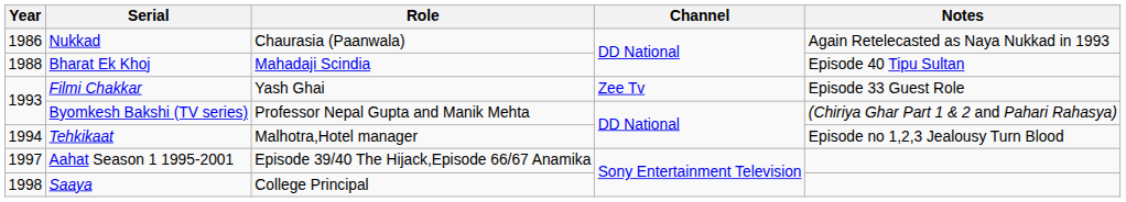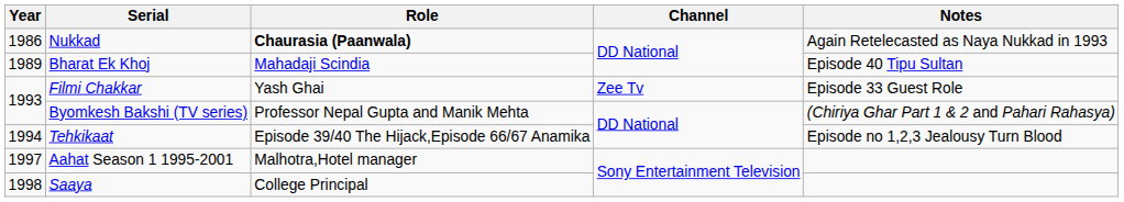Nukkad | Role: normal -> bold
Bharat Ek Khoj | Year: 1988 -> 1989
Tehkikaat | Role: Malhotra,Hotel manager -> Episode 39/40 The Hijack,Episode 66/67 Anamika
Aahat Season 1 1995-2001 | Role: Episode 39/40 The Hijack,Episode 66/67 Anamika -> Malhotra,Hotel manager
